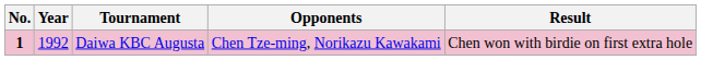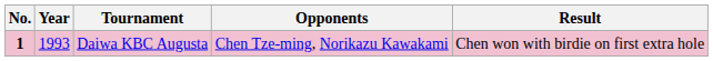Daiwa KBC Augusta | Year: 1992 -> 1993
